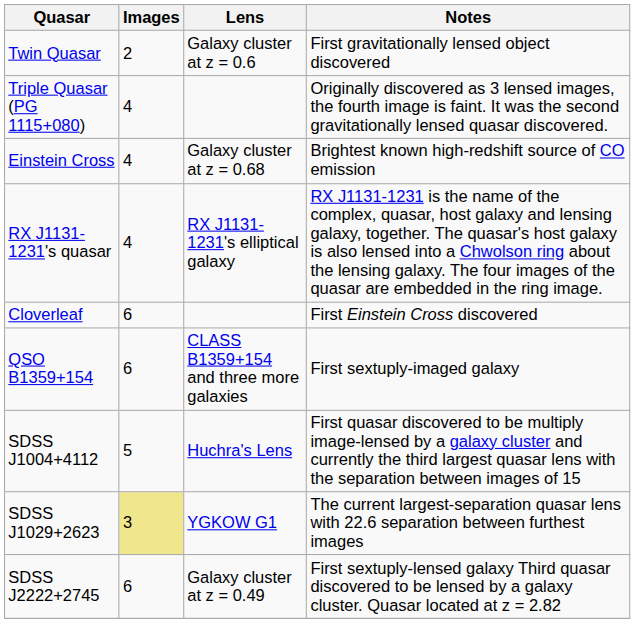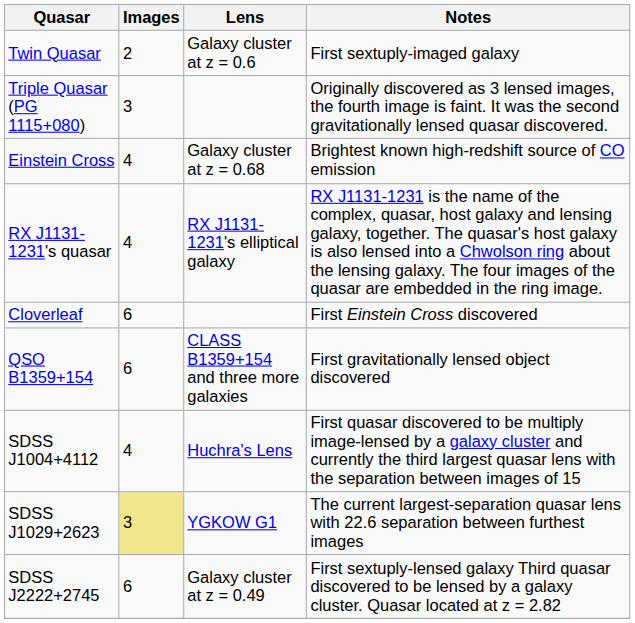Twin Quasar | Notes: First gravitationally lensed object discovered -> First sextuply-imaged galaxy
Triple Quasar (PG 1115+080) | Images: 4 -> 3
QSO B1359+154 | Notes: First sextuply-imaged galaxy -> First gravitationally lensed object discovered
SDSS J1004+4112 | Images: 5 -> 4
